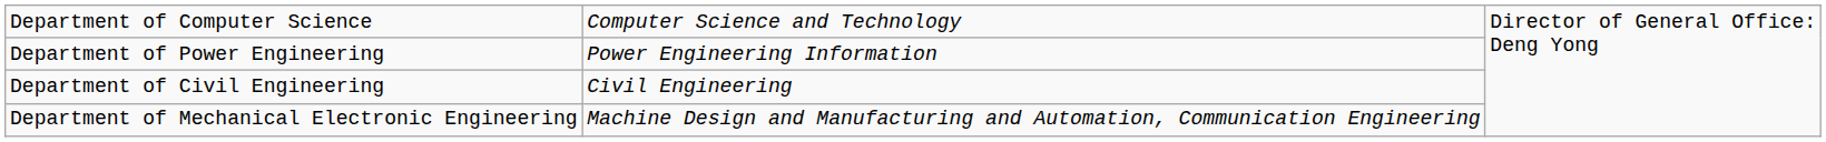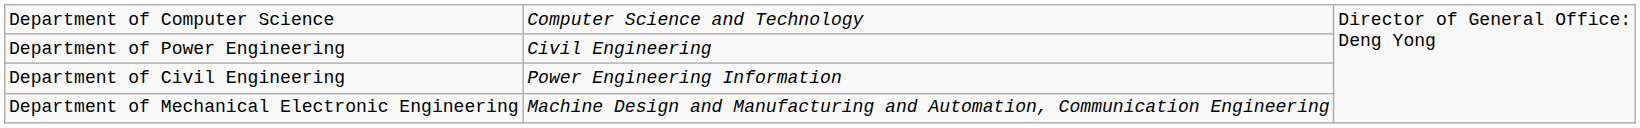Department of Power Engineering | column 2: Power Engineering Information -> Civil Engineering
Department of Civil Engineering | column 2: Civil Engineering -> Power Engineering Information
